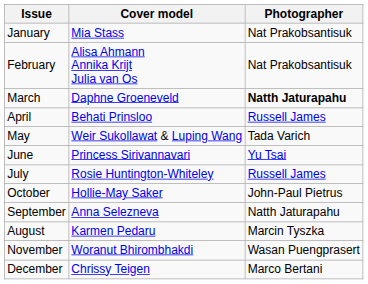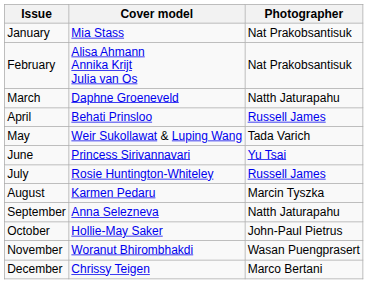March | Photographer: bold -> normal
rows swapped: August <-> October
